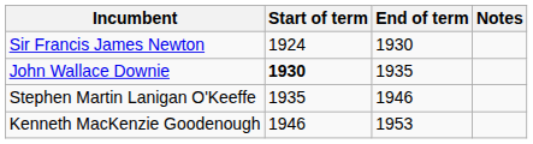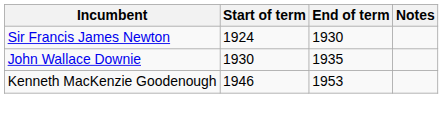John Wallace Downie | Start of term: bold -> normal
- row: Stephen Martin Lanigan O'Keeffe | 1935 | 1946
